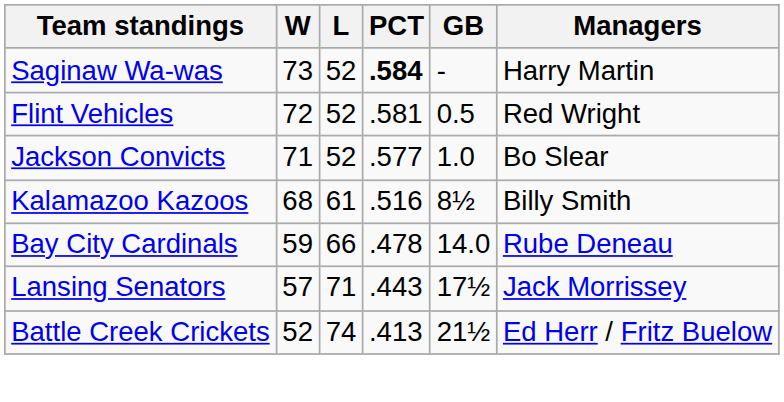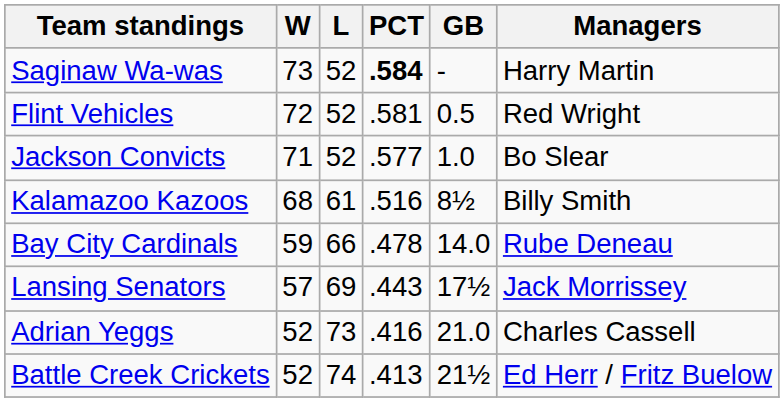Lansing Senators | L: 71 -> 69
+ row: Adrian Yeggs | 52 | 73 | .416 | 21.0 | Charles Cassell
